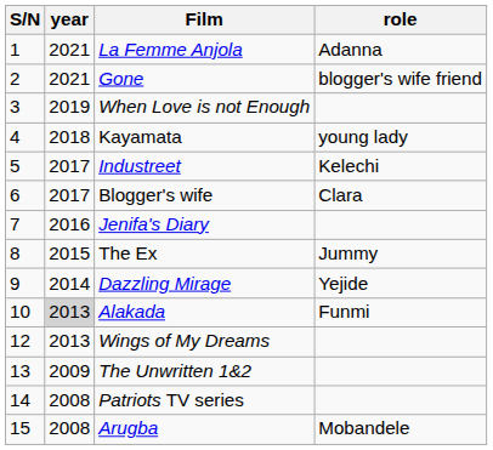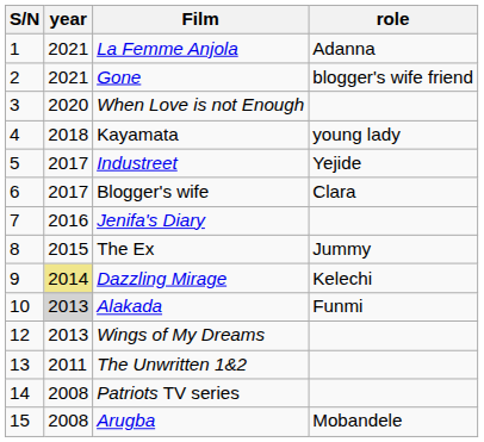When Love is not Enough | year: 2019 -> 2020
Industreet | role: Kelechi -> Yejide
Dazzling Mirage | year: no background -> khaki background
Dazzling Mirage | role: Yejide -> Kelechi
The Unwritten 1&2 | year: 2009 -> 2011
